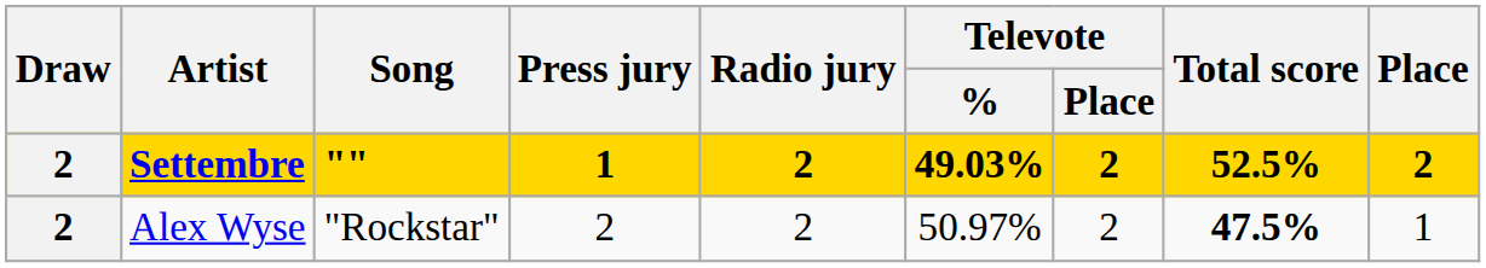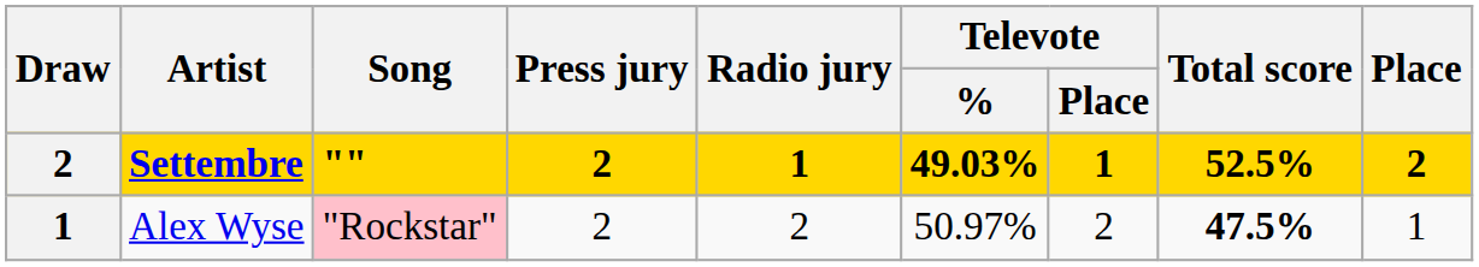Settembre | Press jury: 1 -> 2
Settembre | Radio jury: 2 -> 1
Settembre | Televote / Place: 2 -> 1
Alex Wyse | Draw: 2 -> 1
Alex Wyse | Song: no background -> pink background
